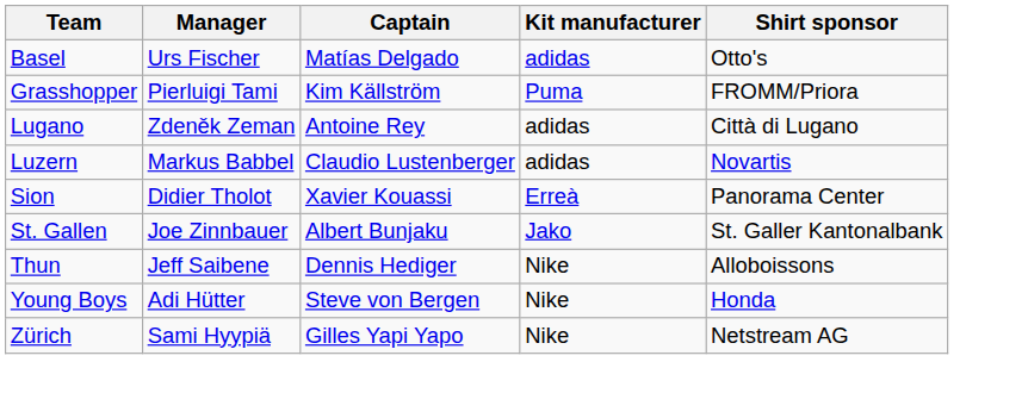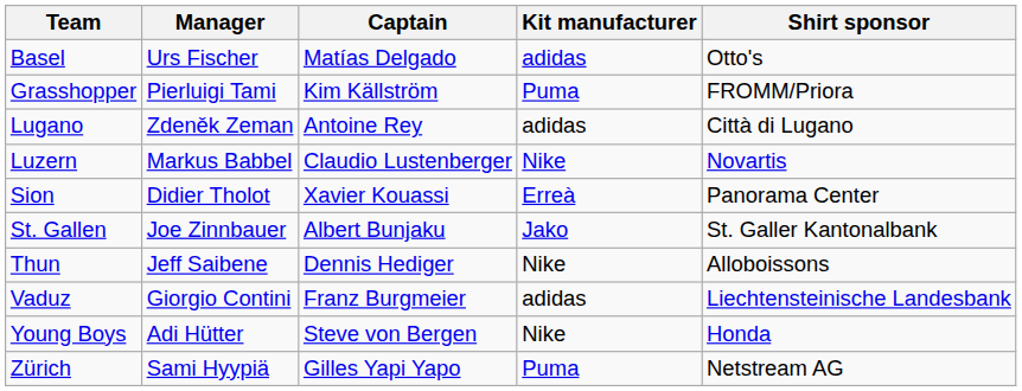Luzern | Kit manufacturer: adidas -> Nike
+ row: Vaduz | Giorgio Contini | Franz Burgmeier | adidas | Liechtensteinische Landesbank
Zürich | Kit manufacturer: Nike -> Puma
